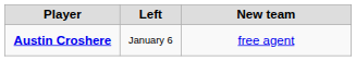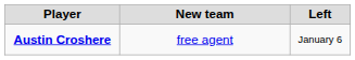columns swapped: Left <-> New team
